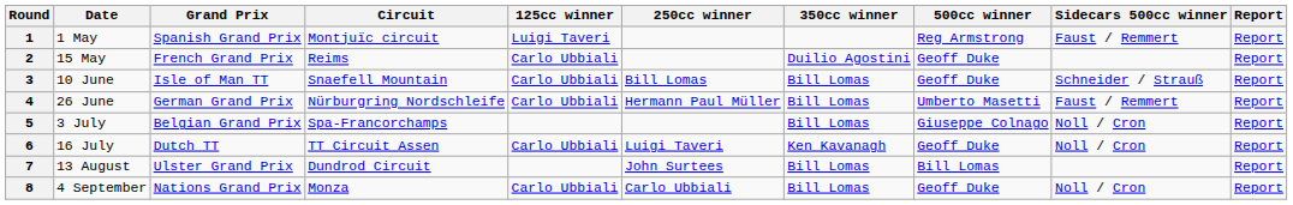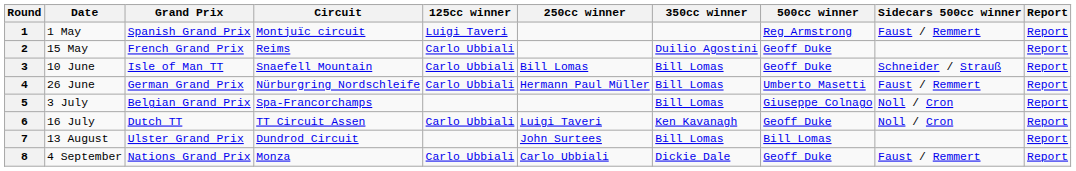8 | 350cc winner: Bill Lomas -> Dickie Dale
8 | Sidecars 500cc winner: Noll / Cron -> Faust / Remmert
